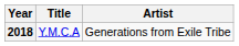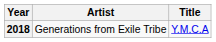columns swapped: Title <-> Artist
